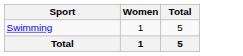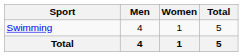+ column: Men | 4 | 4
